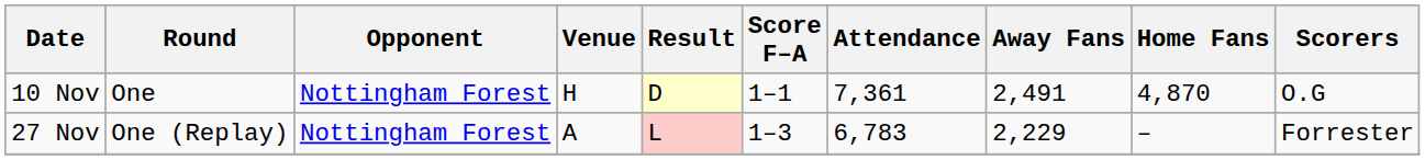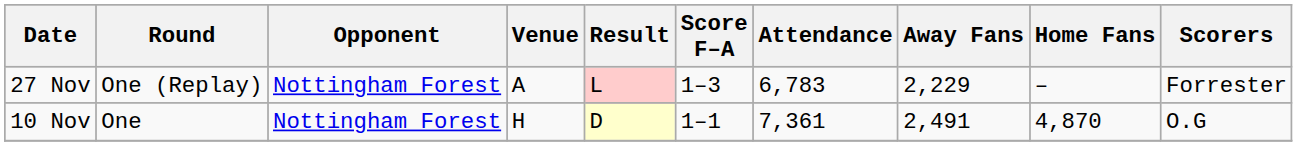rows swapped: 10 Nov <-> 27 Nov
